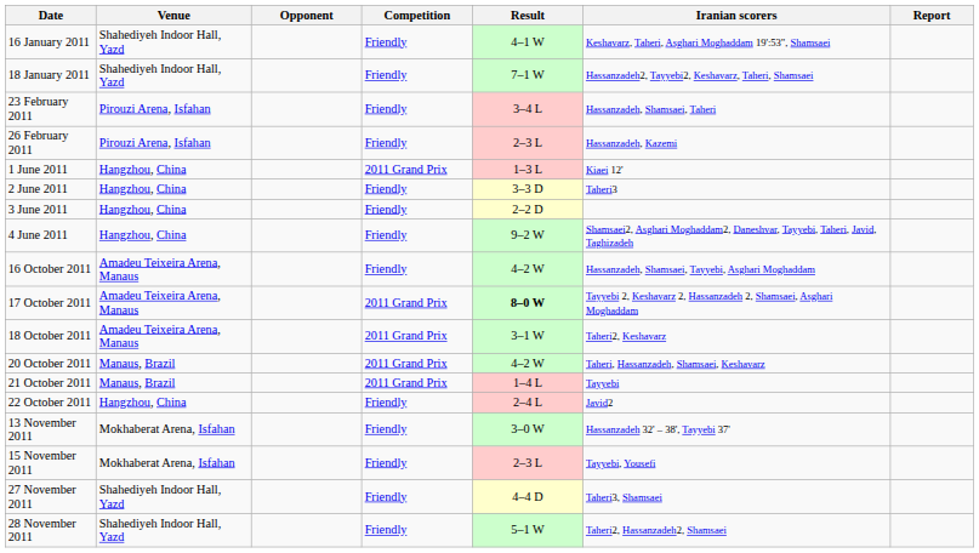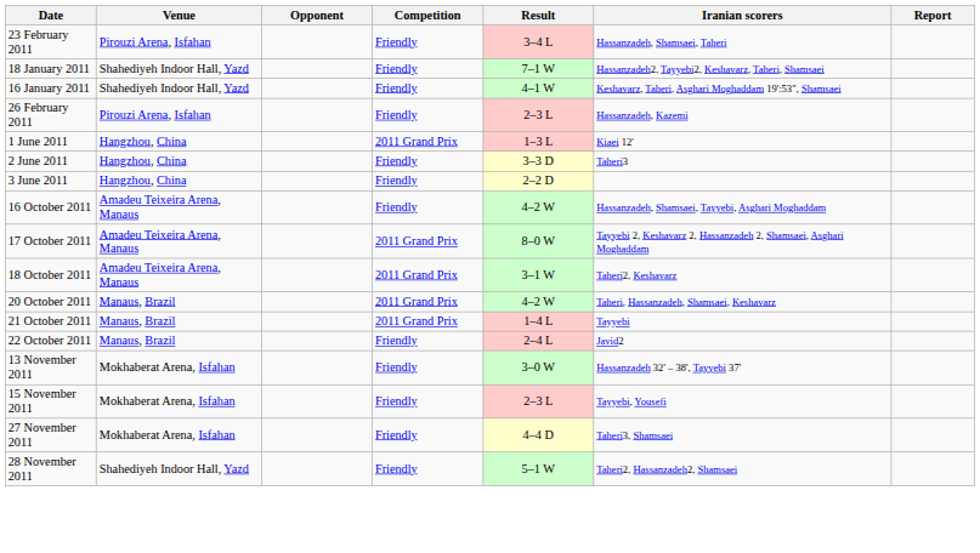rows swapped: 16 January 2011 <-> 23 February 2011
- row: 4 June 2011 | Hangzhou, China | Friendly | 9–2 W | Shamsaei2, Asghari Moghaddam2, Daneshvar, Tayyebi, Taheri, Javid, Taghizadeh
17 October 2011 | Result: bold -> normal
22 October 2011 | Venue: Hangzhou, China -> Manaus, Brazil
27 November 2011 | Venue: Shahediyeh Indoor Hall, Yazd -> Mokhaberat Arena, Isfahan
